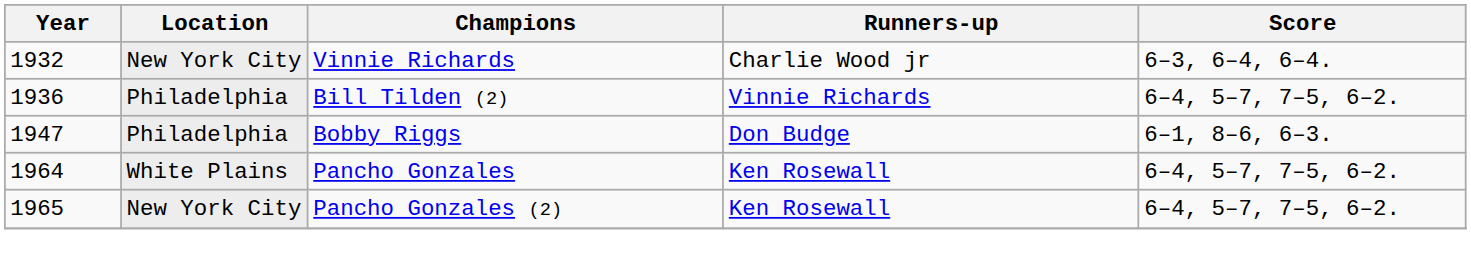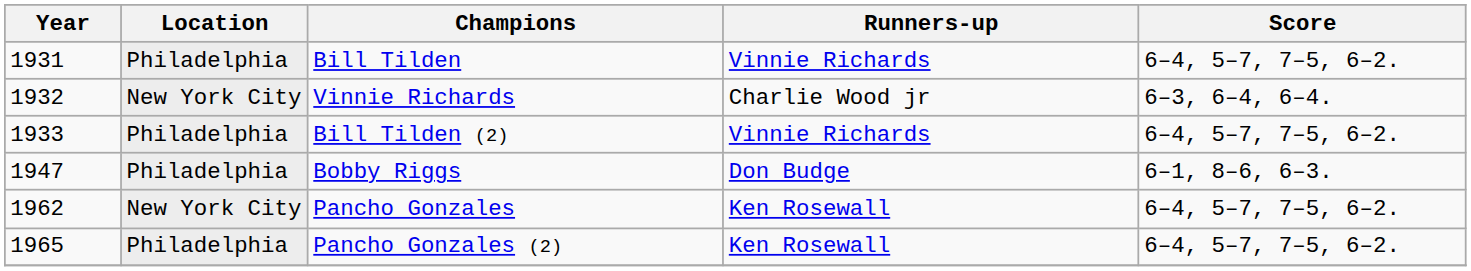+ row: 1931 | Philadelphia | Bill Tilden | Vinnie Richards | 6–4, 5–7, 7–5, 6–2.
Bill Tilden (2) | Year: 1936 -> 1933
Pancho Gonzales | Year: 1964 -> 1962
Pancho Gonzales | Location: White Plains -> New York City
Pancho Gonzales (2) | Location: New York City -> Philadelphia
